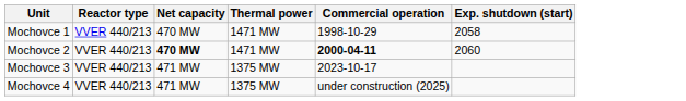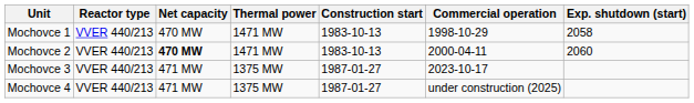+ column: Construction start | 1983-10-13 | 1983-10-13 | 1987-01-27 | 1987-01-27
Mochovce 2 | Commercial operation: bold -> normal
